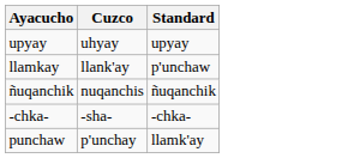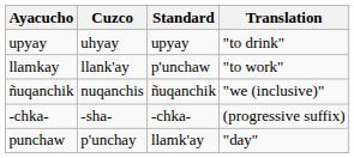+ column: Translation | "to drink" | "to work" | "we (inclusive)" | (progressive suffix) | "day"
